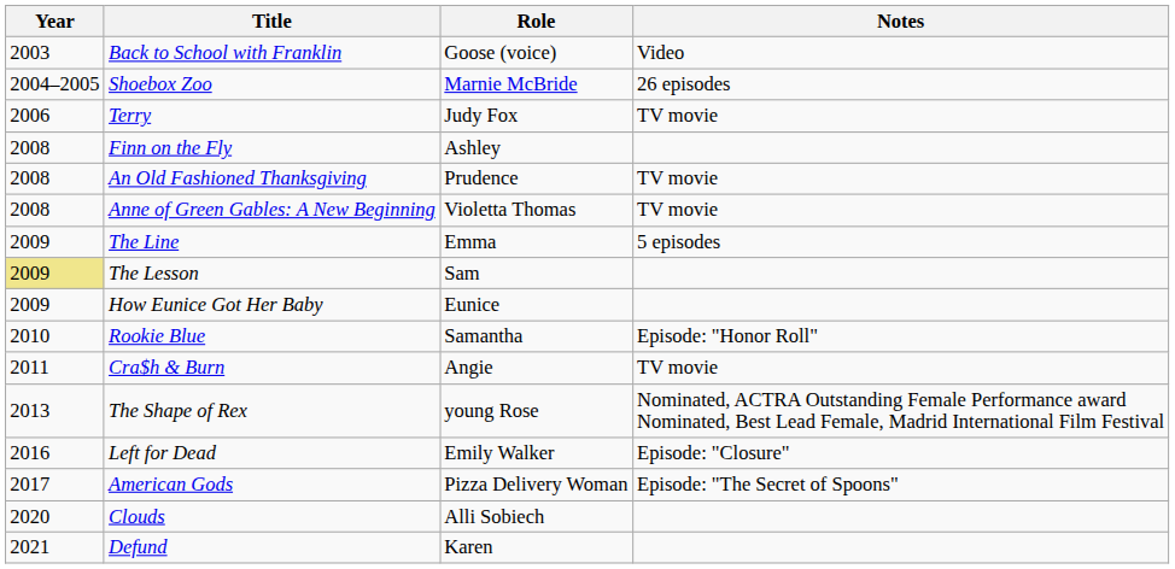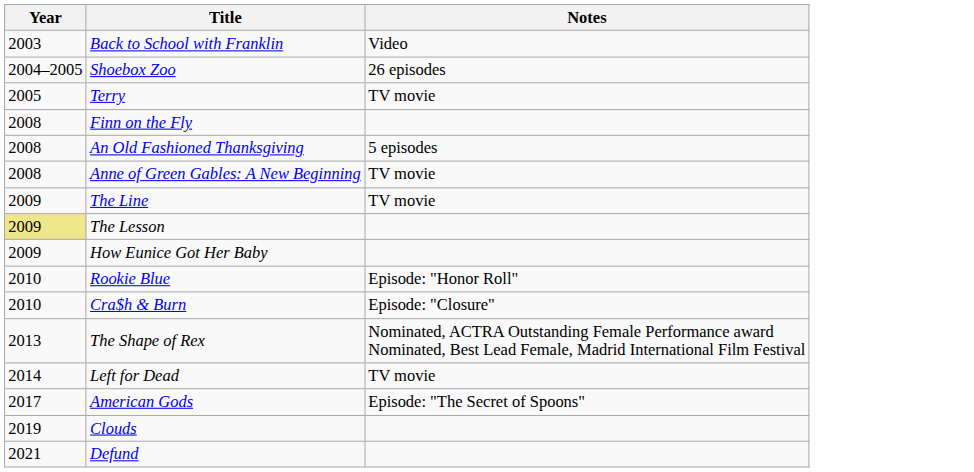- column: Role | Goose (voice) | Marnie McBride | Judy Fox | Ashley | Prudence | Violetta Thomas | Emma | Sam | Eunice | Samantha | Angie | young Rose | Emily Walker | Pizza Delivery Woman | Alli Sobiech | Karen
Terry | Year: 2006 -> 2005
An Old Fashioned Thanksgiving | Notes: TV movie -> 5 episodes
The Line | Notes: 5 episodes -> TV movie
Cra$h & Burn | Year: 2011 -> 2010
Cra$h & Burn | Notes: TV movie -> Episode: "Closure"
Left for Dead | Year: 2016 -> 2014
Left for Dead | Notes: Episode: "Closure" -> TV movie
Clouds | Year: 2020 -> 2019
